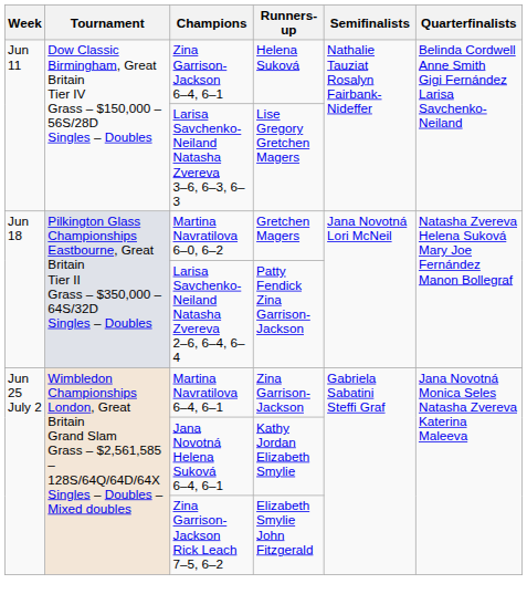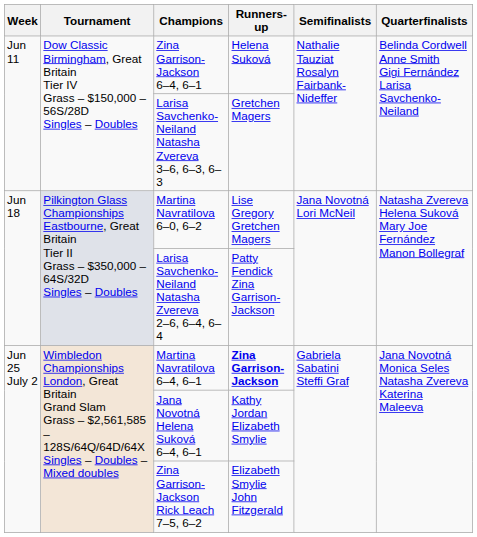Larisa Savchenko-Neiland Natasha Zvereva 3–6, 6–3, 6–3 | Runners-up: Lise Gregory Gretchen Magers -> Gretchen Magers
Martina Navratilova 6–0, 6–2 | Runners-up: Gretchen Magers -> Lise Gregory Gretchen Magers
Martina Navratilova 6–4, 6–1 | Runners-up: normal -> bold
